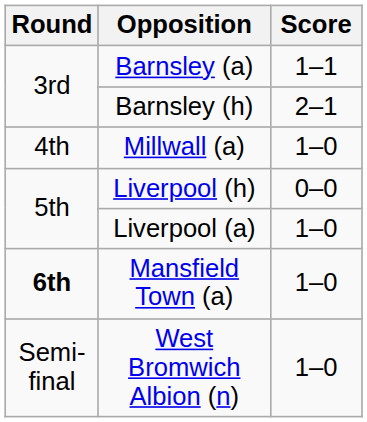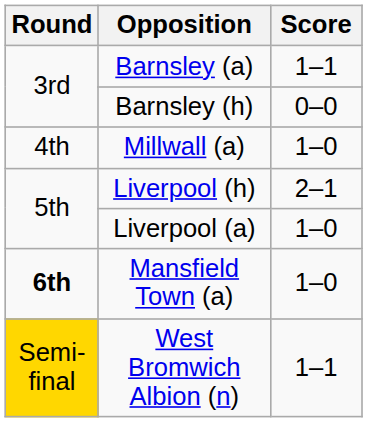Barnsley (h) | Score: 2–1 -> 0–0
Liverpool (h) | Score: 0–0 -> 2–1
West Bromwich Albion (n) | Round: no background -> gold background
West Bromwich Albion (n) | Score: 1–0 -> 1–1
